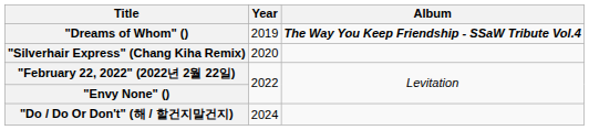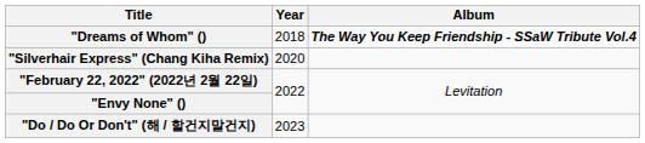"Dreams of Whom" () | Year: 2019 -> 2018
"Do / Do Or Don't" (해 / 할건지말건지) | Year: 2024 -> 2023
